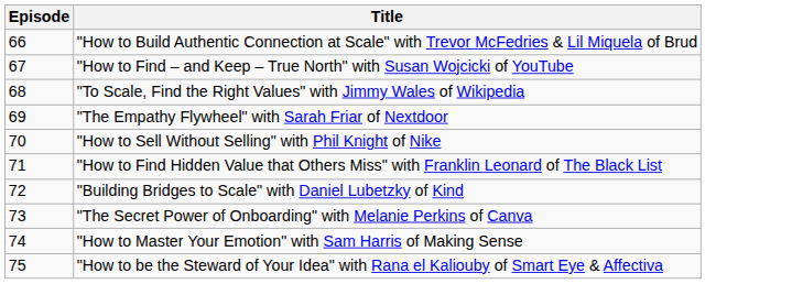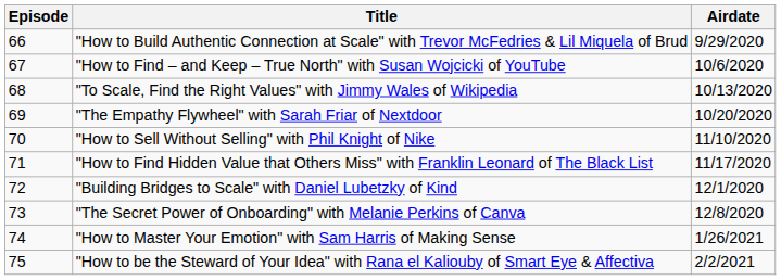+ column: Airdate | 9/29/2020 | 10/6/2020 | 10/13/2020 | 10/20/2020 | 11/10/2020 | 11/17/2020 | 12/1/2020 | 12/8/2020 | 1/26/2021 | 2/2/2021
